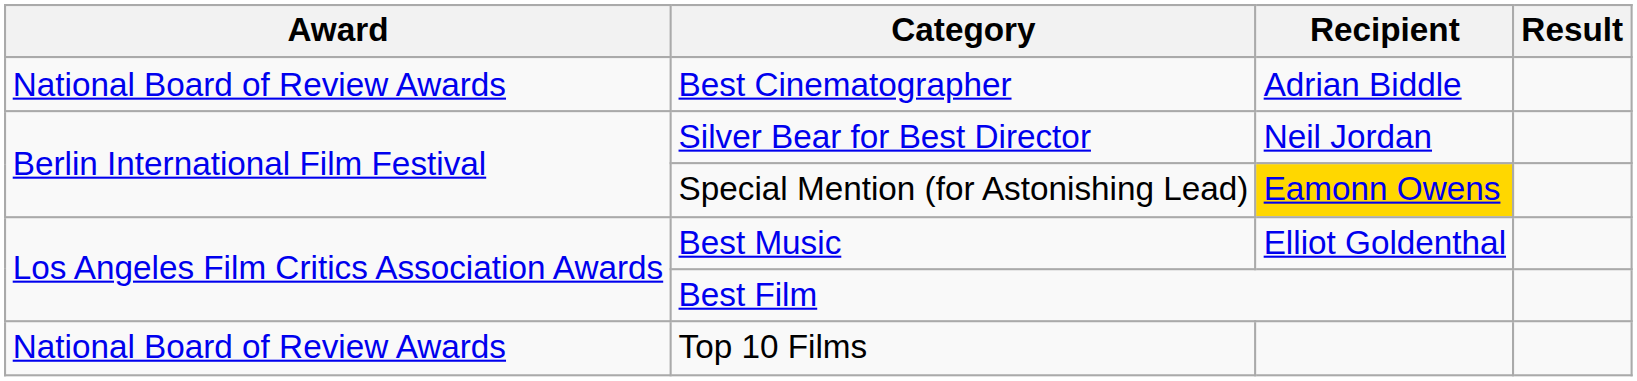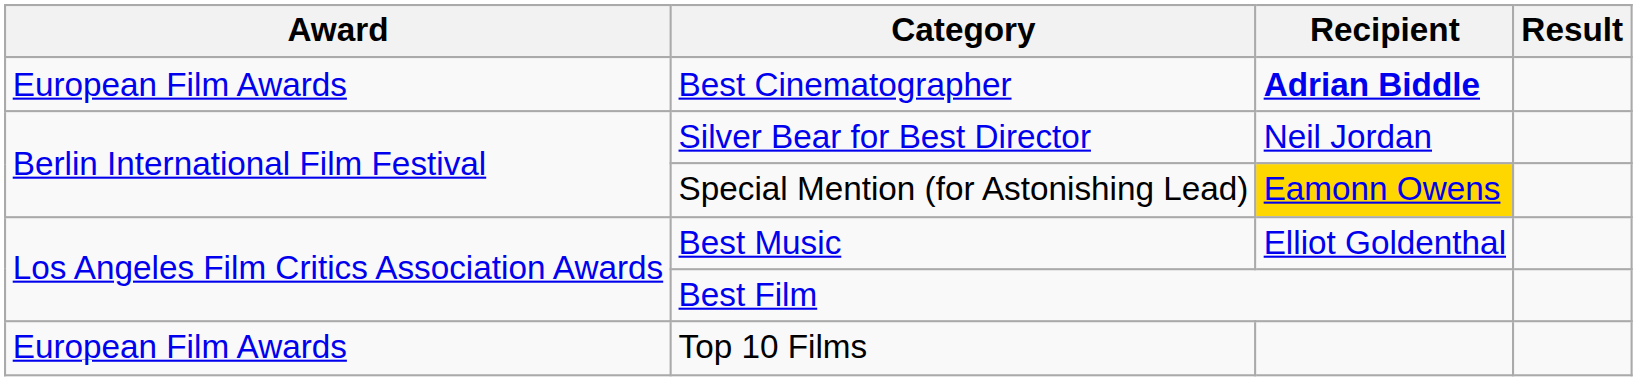Best Cinematographer | Award: National Board of Review Awards -> European Film Awards
Best Cinematographer | Recipient: normal -> bold
Top 10 Films | Award: National Board of Review Awards -> European Film Awards
